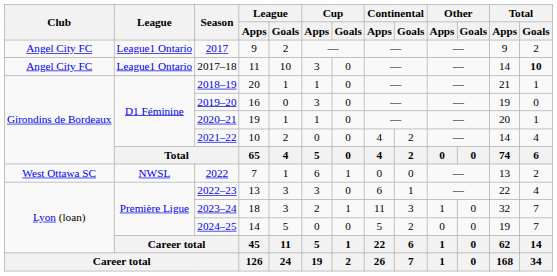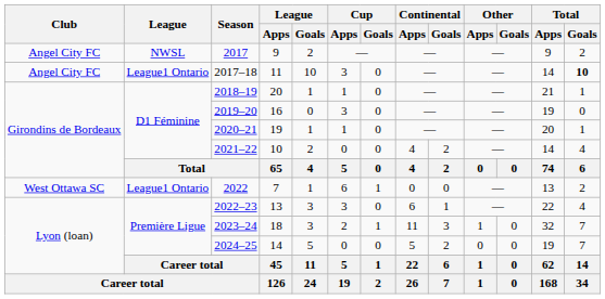2017 | League: League1 Ontario -> NWSL
2022 | League: NWSL -> League1 Ontario
